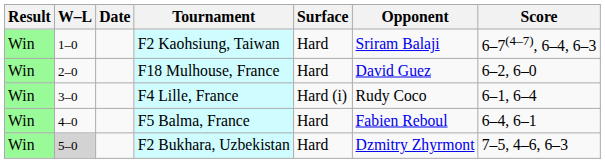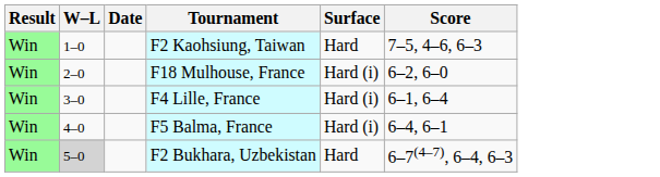- column: Opponent | Sriram Balaji | David Guez | Rudy Coco | Fabien Reboul | Dzmitry Zhyrmont
F2 Kaohsiung, Taiwan | Score: 6–7(4–7), 6–4, 6–3 -> 7–5, 4–6, 6–3
F18 Mulhouse, France | Surface: Hard -> Hard (i)
F5 Balma, France | Surface: Hard -> Hard (i)
F2 Bukhara, Uzbekistan | Score: 7–5, 4–6, 6–3 -> 6–7(4–7), 6–4, 6–3
